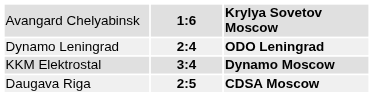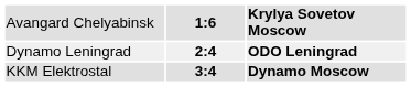- row: Daugava Riga | 2:5 | CDSA Moscow
